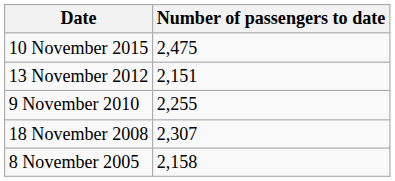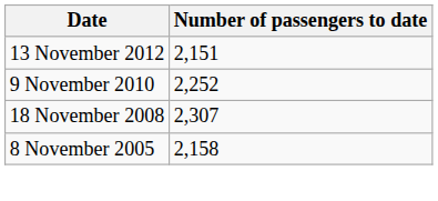- row: 10 November 2015 | 2,475
9 November 2010 | Number of passengers to date: 2,255 -> 2,252
